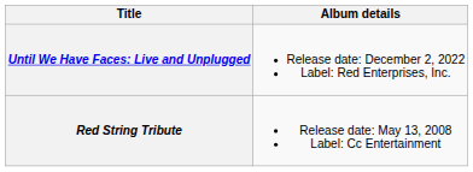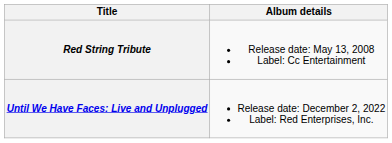rows swapped: Red String Tribute <-> Until We Have Faces: Live and Unplugged
